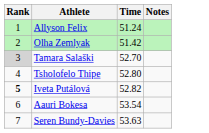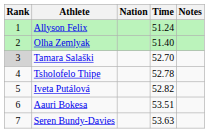+ column: Nation
Olha Zemlyak | Time: 51.42 -> 51.40
Tsholofelo Thipe | Time: 52.80 -> 52.78
Iveta Putálová | Rank: bold -> normal
Aauri Bokesa | Time: 53.54 -> 53.51
